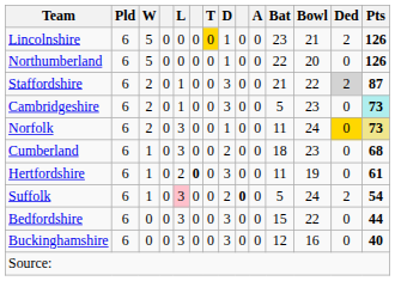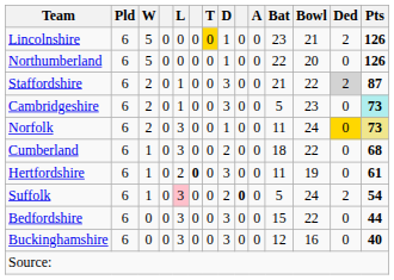Cumberland | Bowl: 23 -> 22
